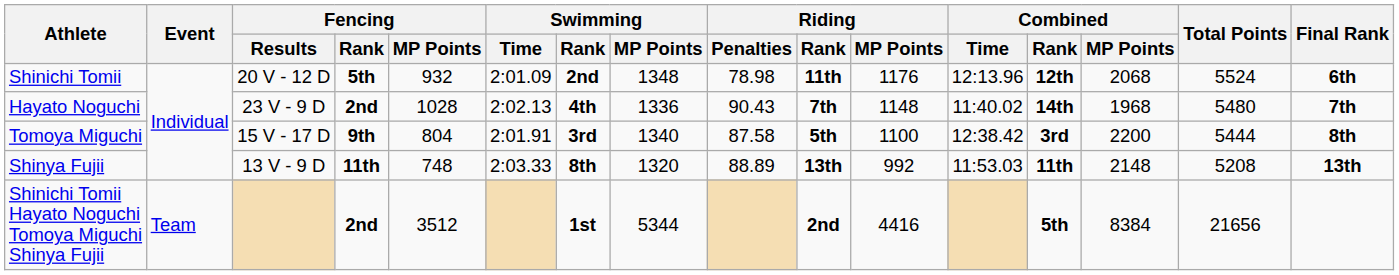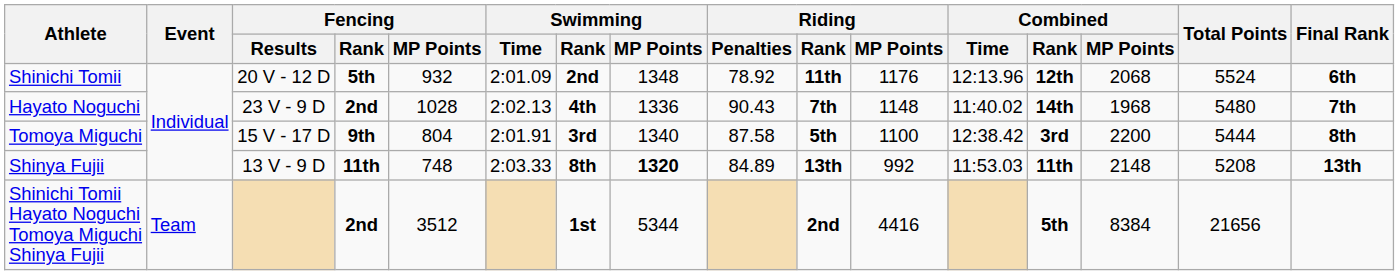Shinichi Tomii | Riding / Penalties: 78.98 -> 78.92
Shinya Fujii | Swimming / MP Points: normal -> bold
Shinya Fujii | Riding / Penalties: 88.89 -> 84.89
